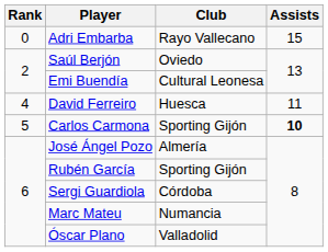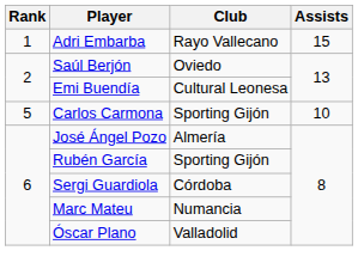Adri Embarba | Rank: 0 -> 1
- row: 4 | David Ferreiro | Huesca | 11
Carlos Carmona | Assists: bold -> normal
